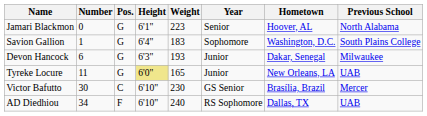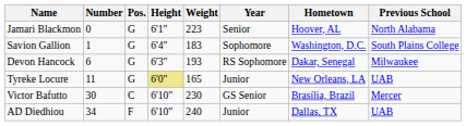Devon Hancock | Year: Junior -> RS Sophomore
AD Diedhiou | Year: RS Sophomore -> Junior
